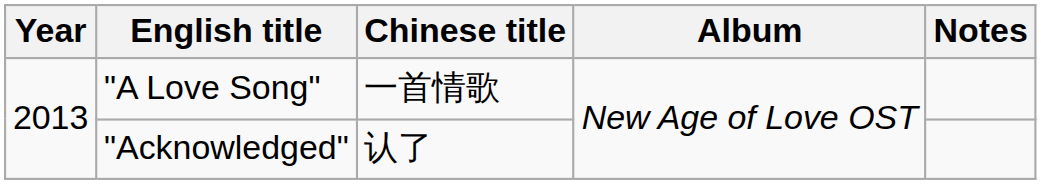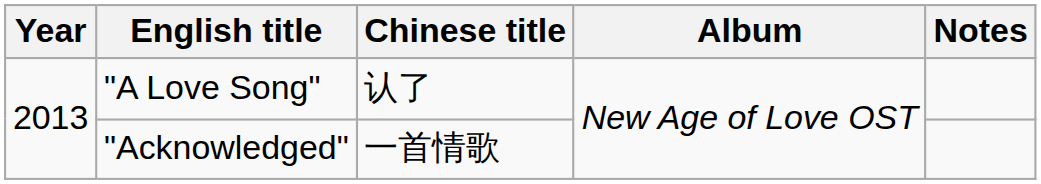"A Love Song" | Chinese title: 一首情歌 -> 认了
"Acknowledged" | Chinese title: 认了 -> 一首情歌
